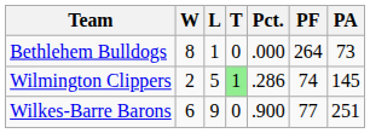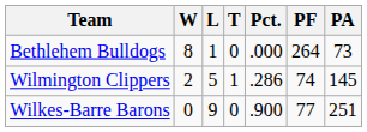Wilmington Clippers | T: lightgreen background -> no background
Wilkes-Barre Barons | W: 6 -> 0
